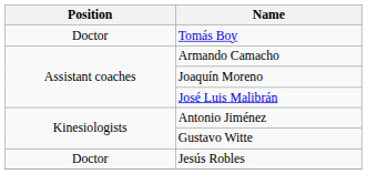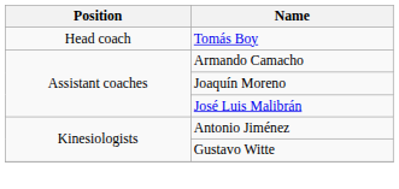Tomás Boy | Position: Doctor -> Head coach
- row: Doctor | Jesús Robles
